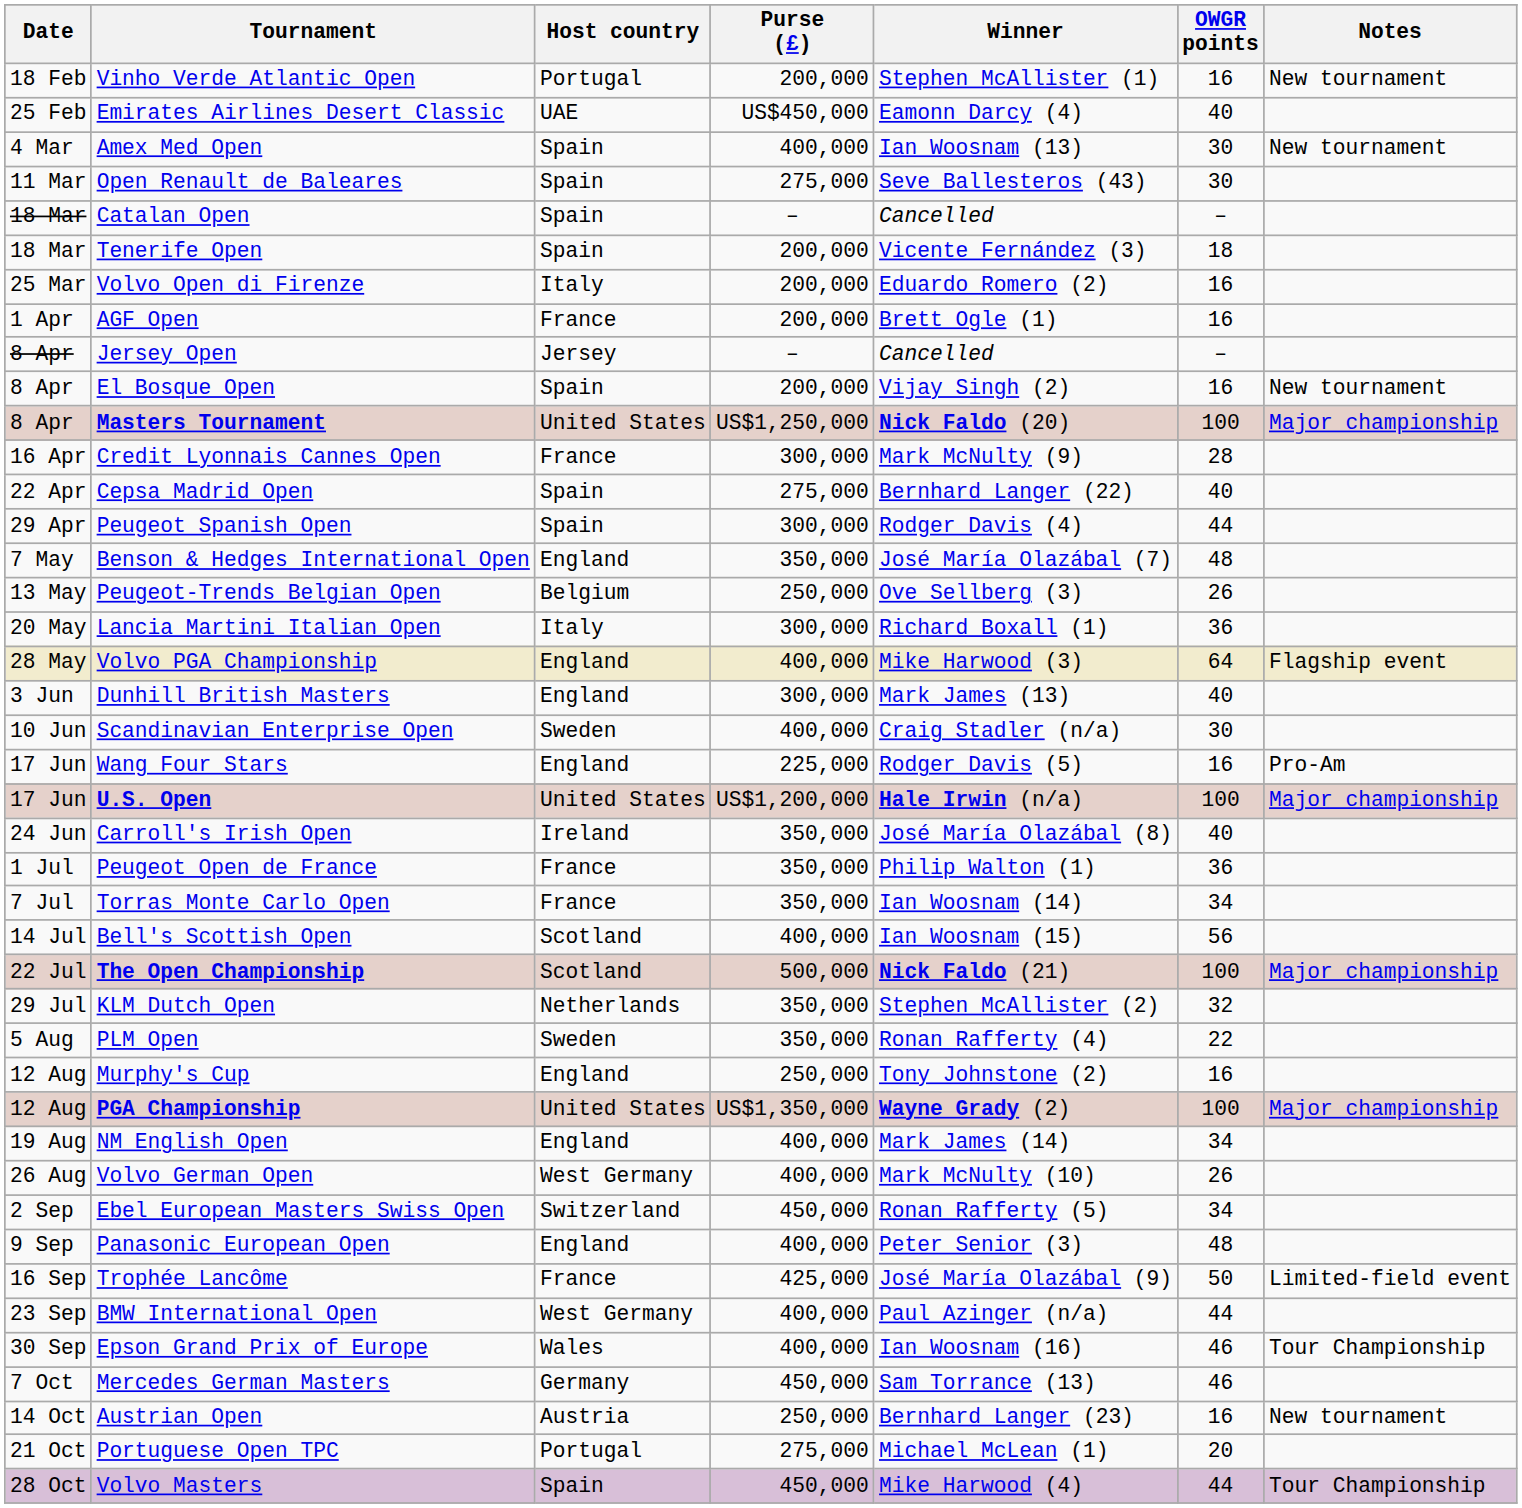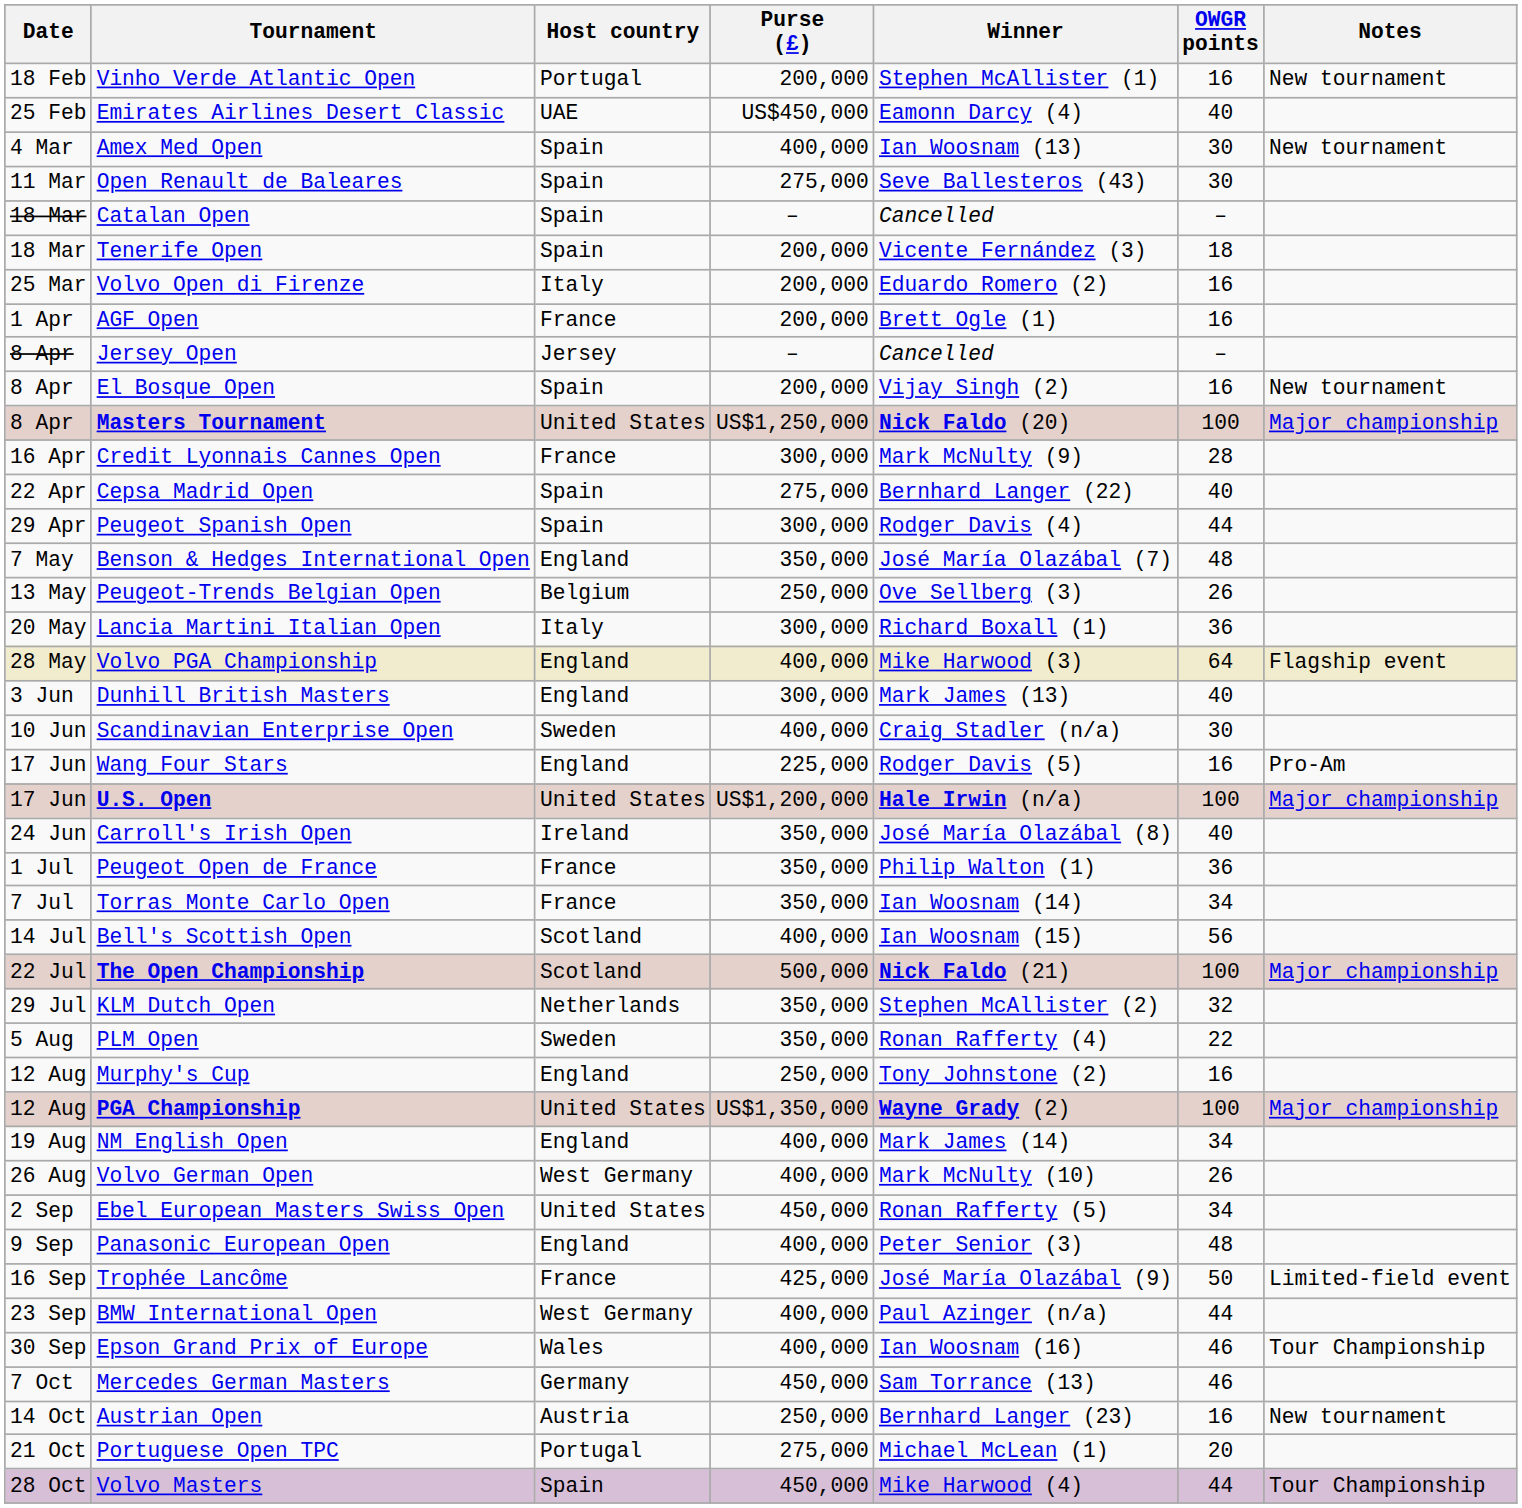Ebel European Masters Swiss Open | Host country: Switzerland -> United States
